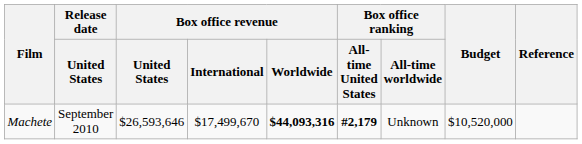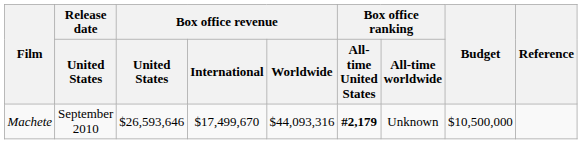Machete | Box office revenue / Worldwide: bold -> normal
Machete | Budget: $10,520,000 -> $10,500,000
